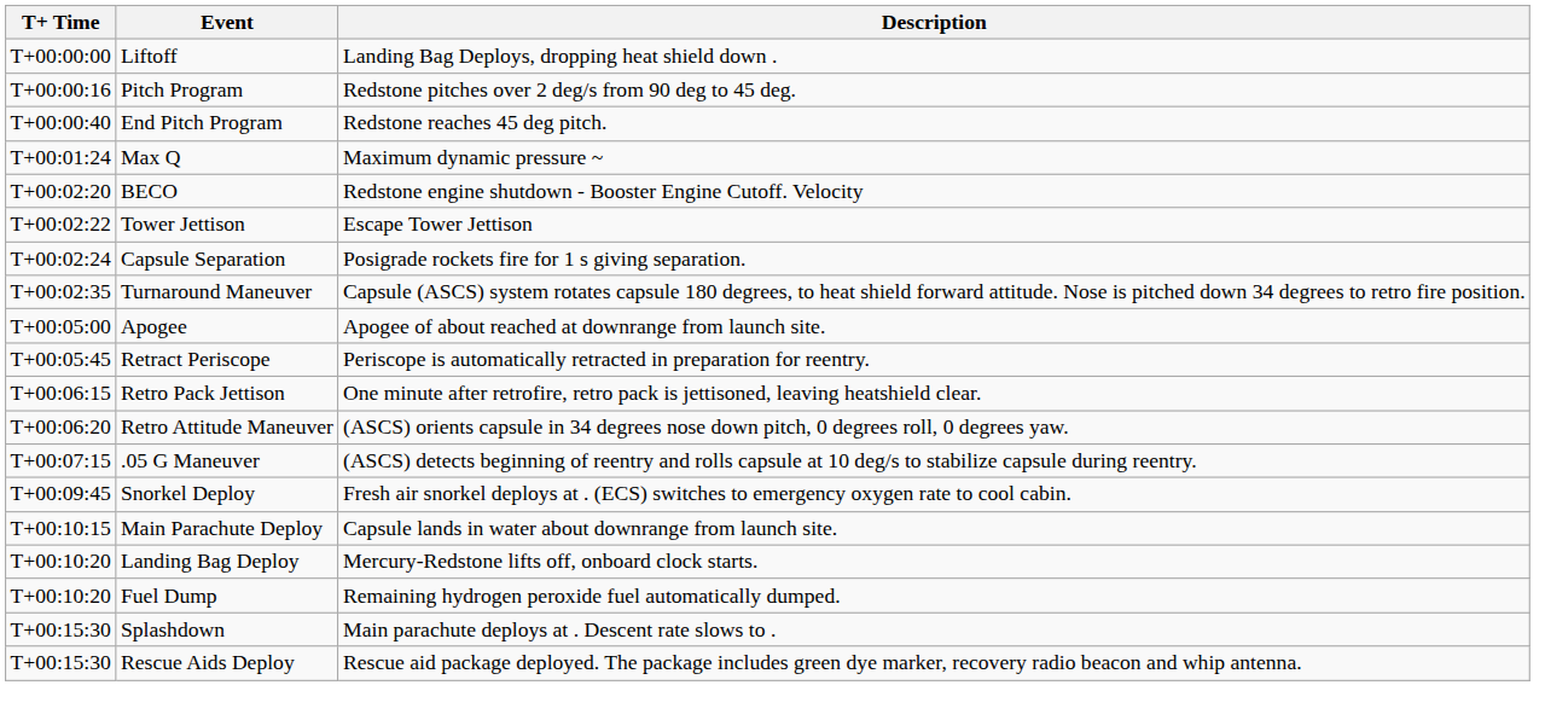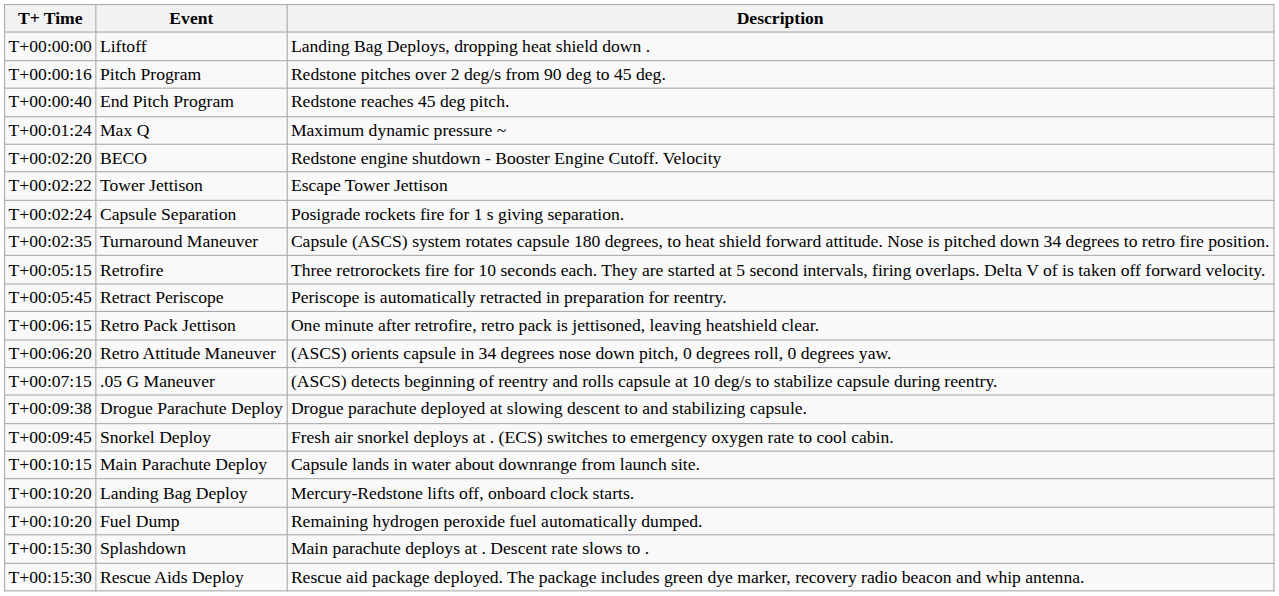- row: T+00:05:00 | Apogee | Apogee of about reached at downrange from launch site.
+ row: T+00:05:15 | Retrofire | Three retrorockets fire for 10 seconds each. They are started at 5 second intervals, firing overlaps. Delta V of is taken off forward velocity.
+ row: T+00:09:38 | Drogue Parachute Deploy | Drogue parachute deployed at slowing descent to and stabilizing capsule.
